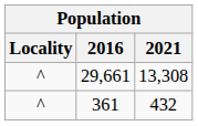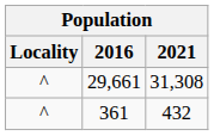29,661 | 2021: 13,308 -> 31,308
